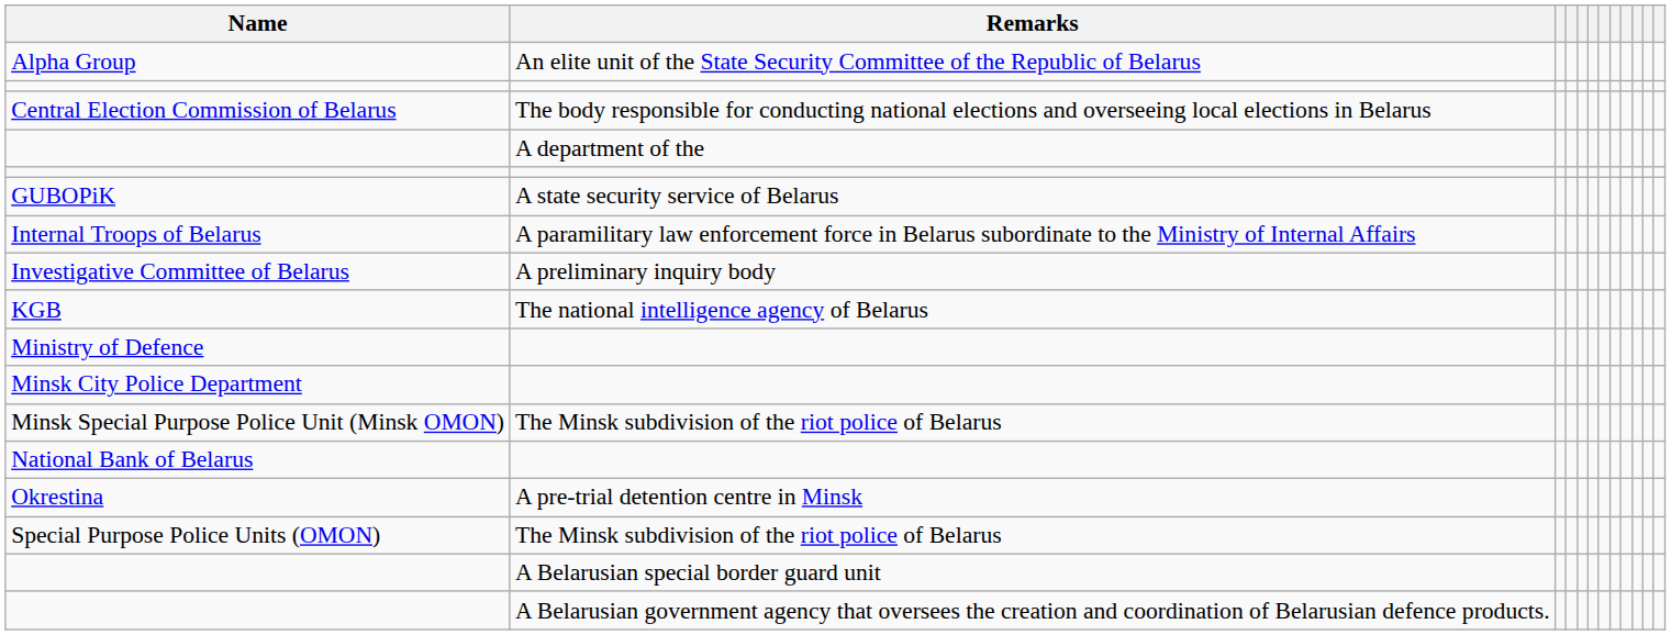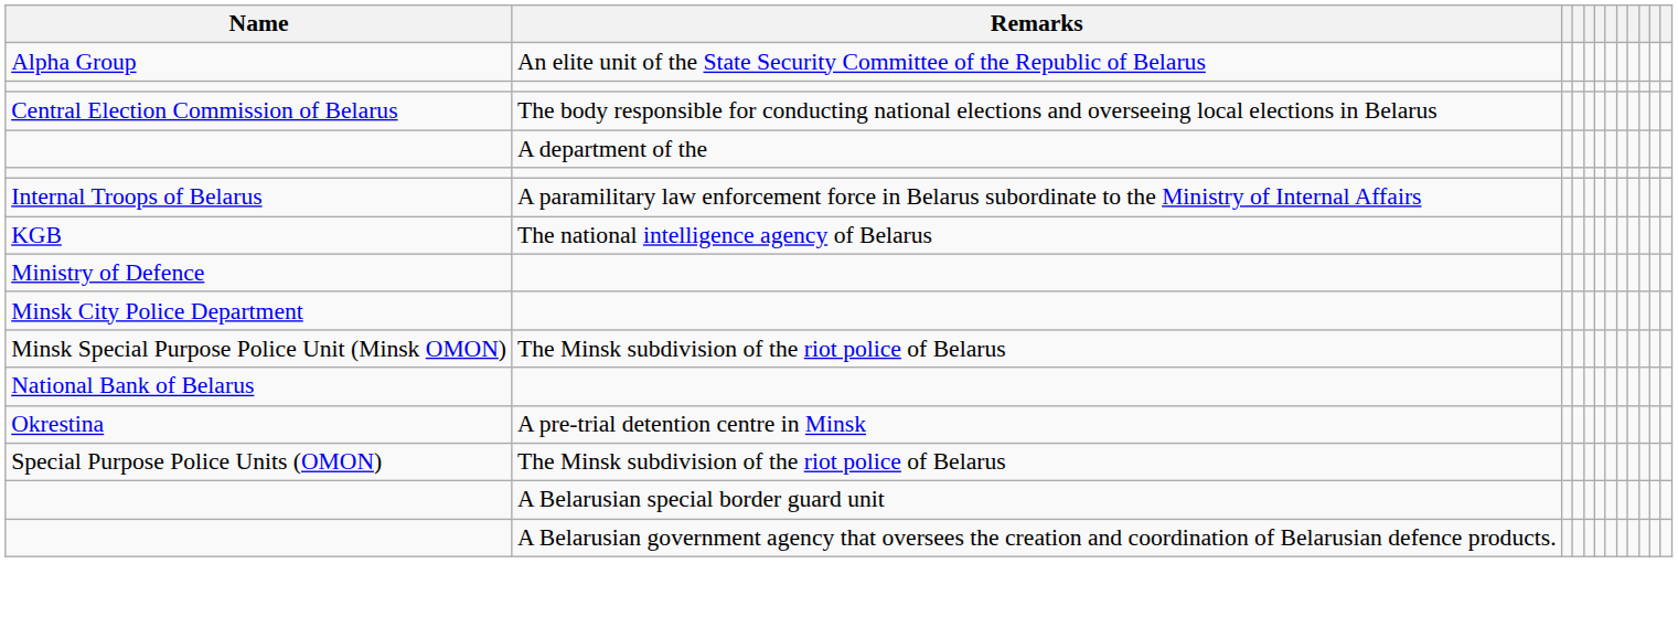- row: GUBOPiK | A state security service of Belarus
- row: Investigative Committee of Belarus | A preliminary inquiry body
